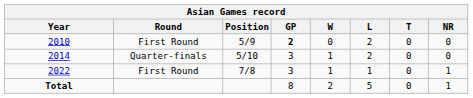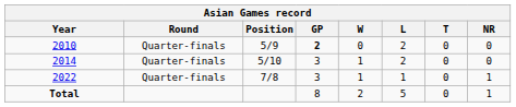2010 | Round: First Round -> Quarter-finals
2022 | Round: First Round -> Quarter-finals
